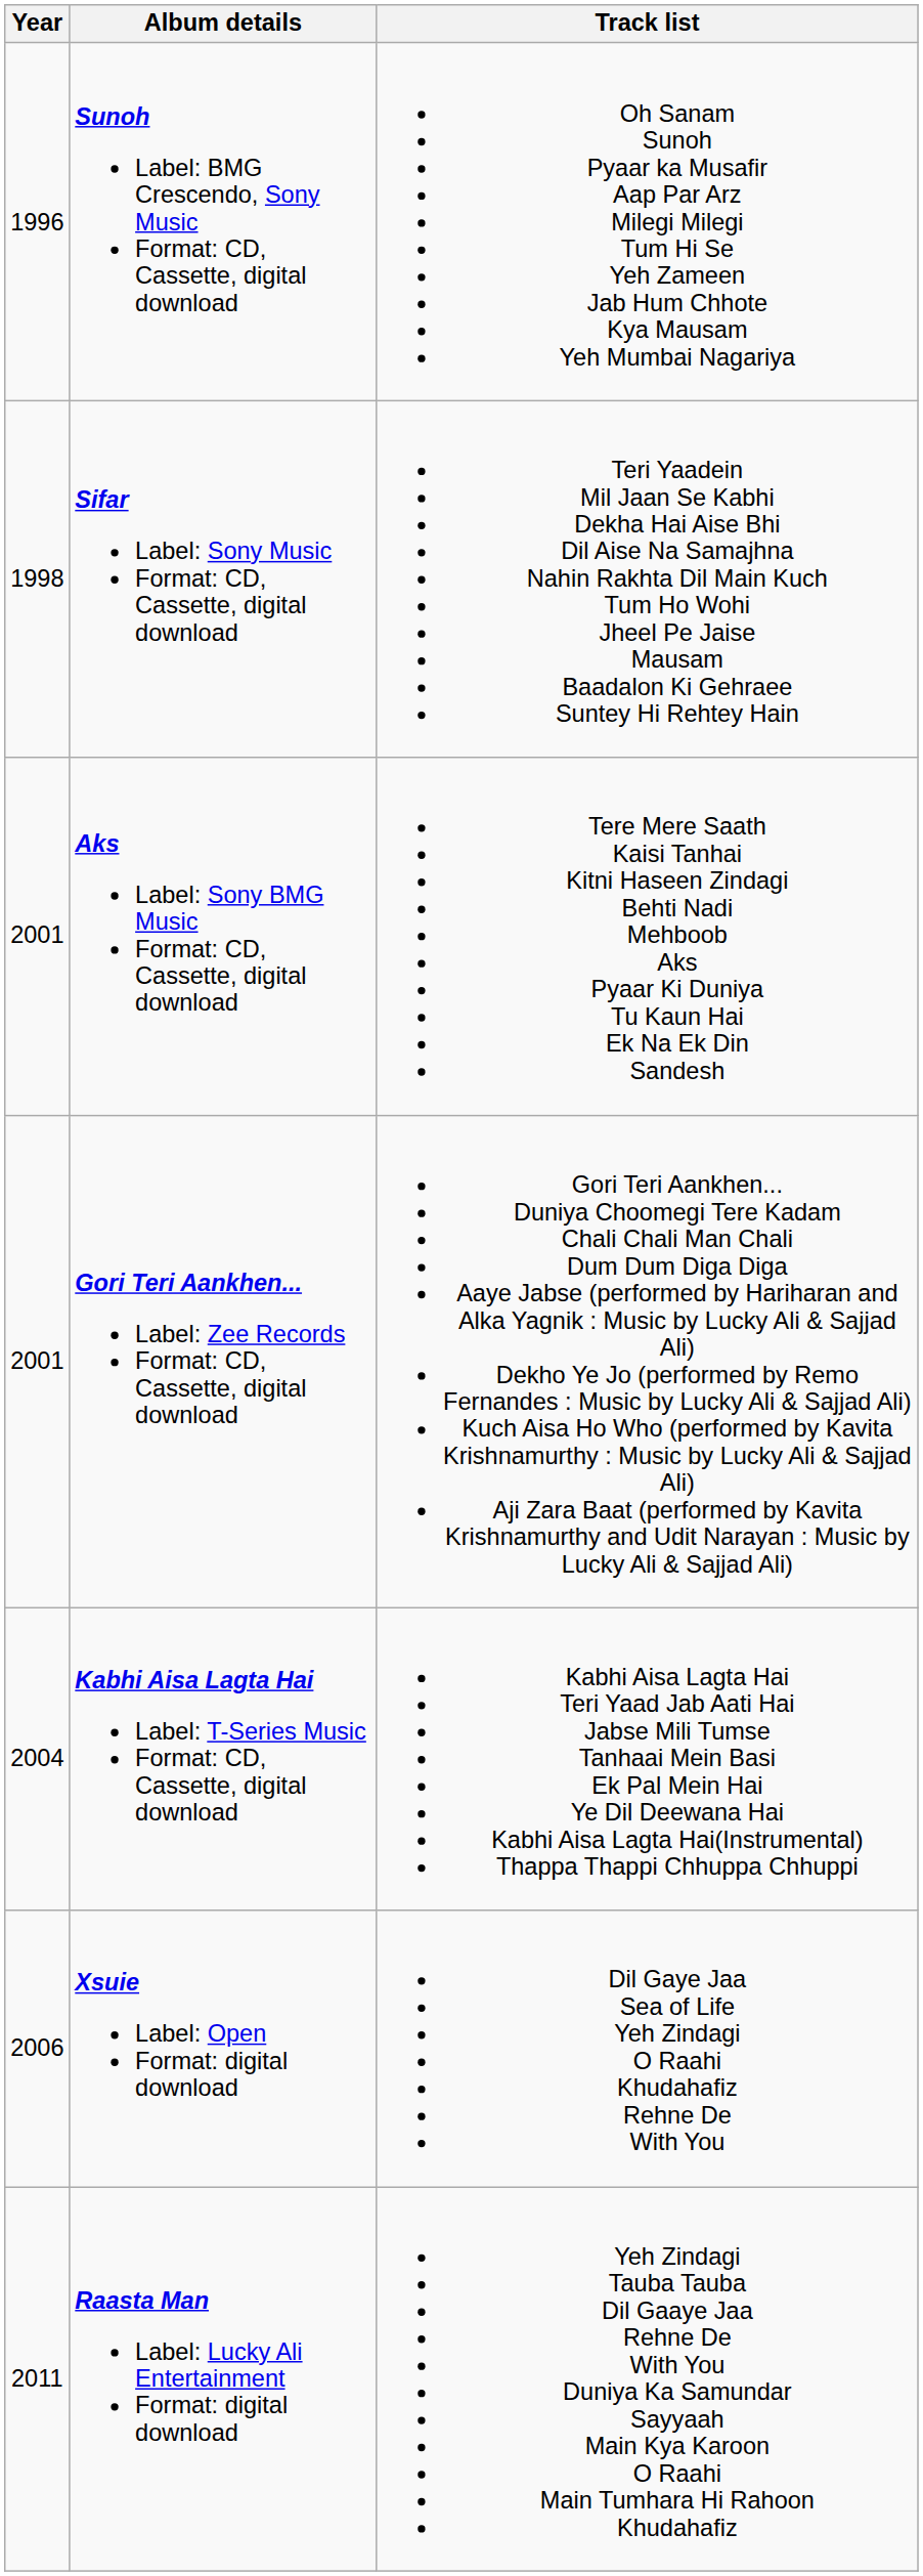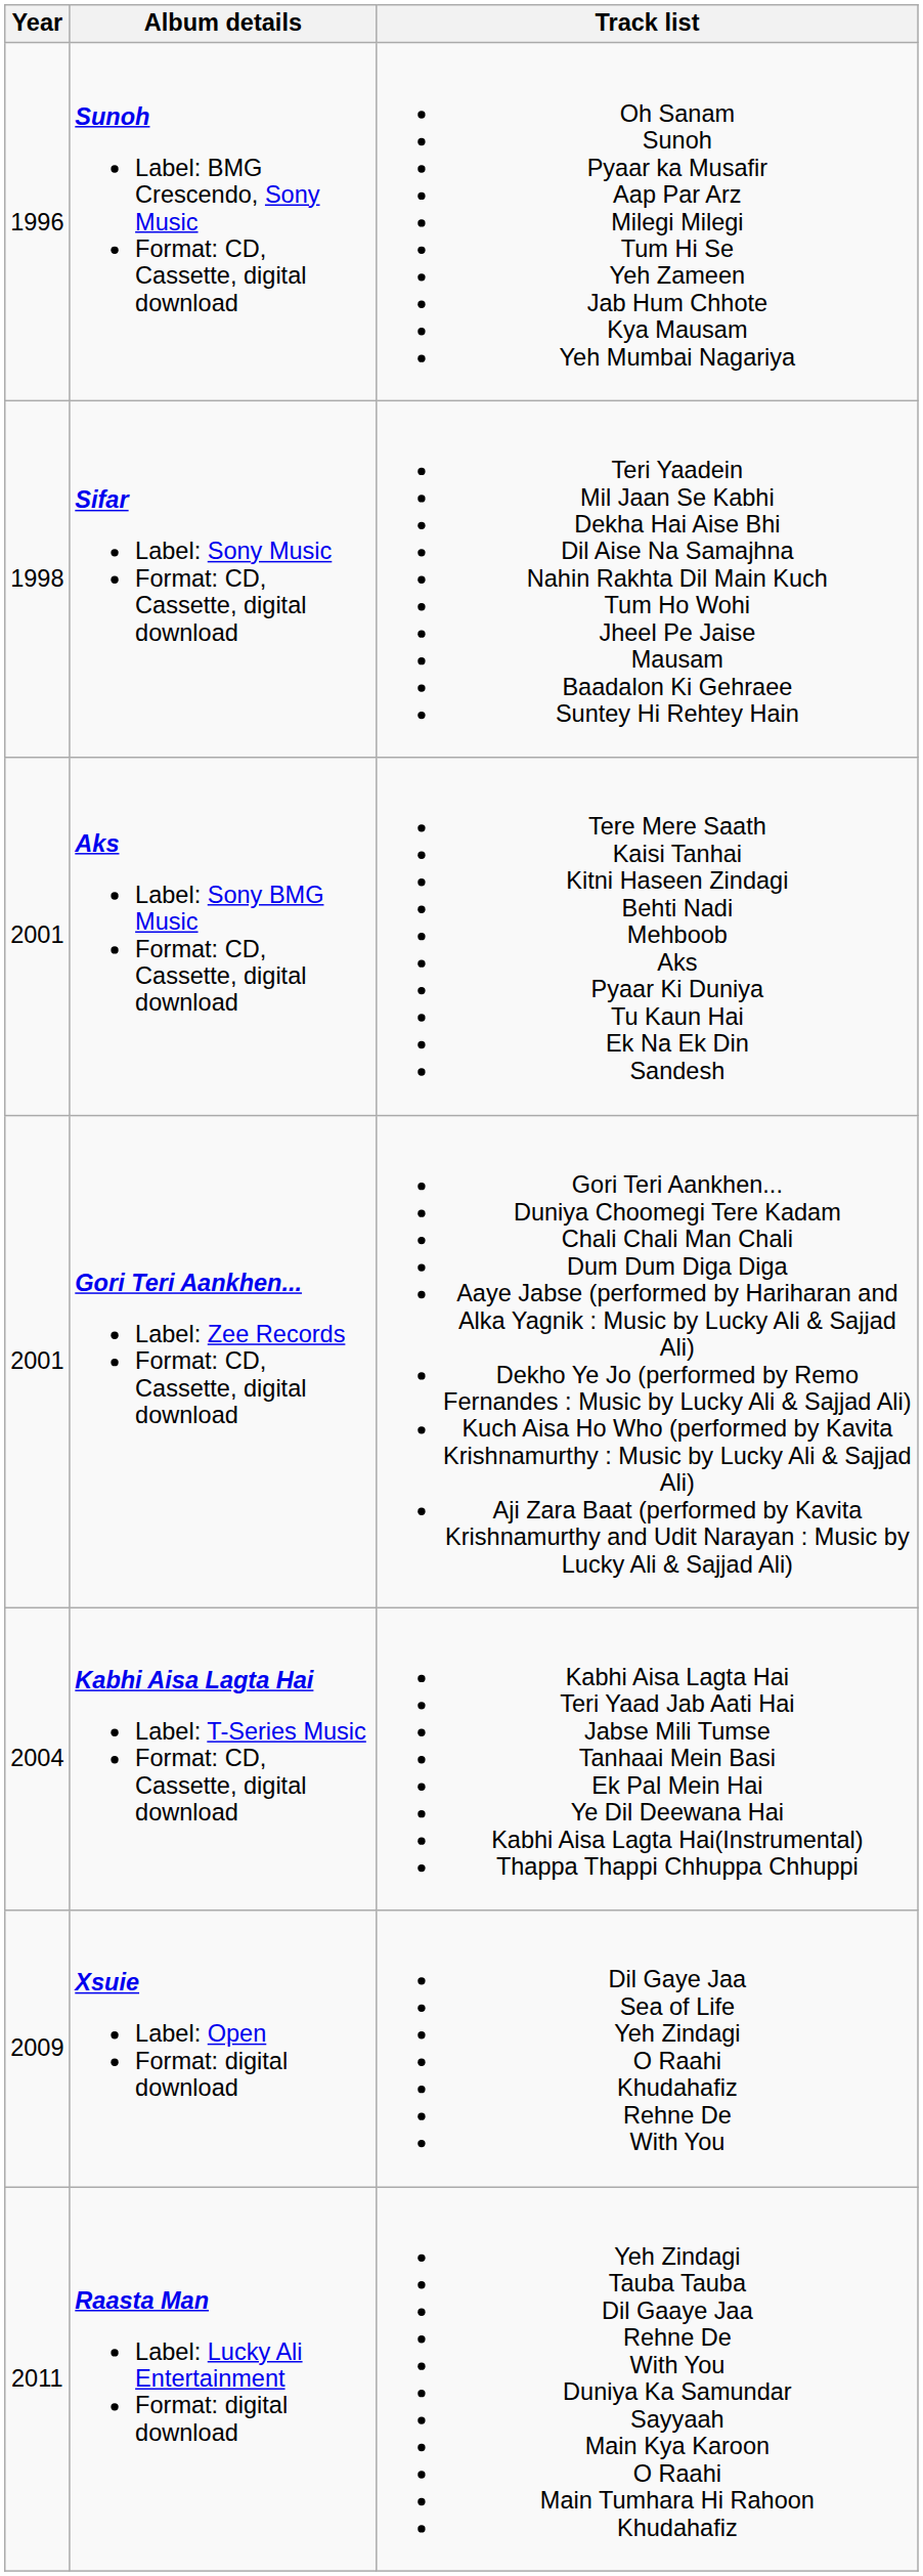Xsuie Label: Open Format: digital download | Year: 2006 -> 2009
